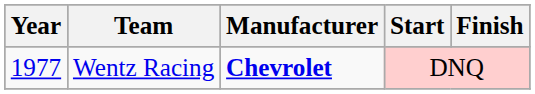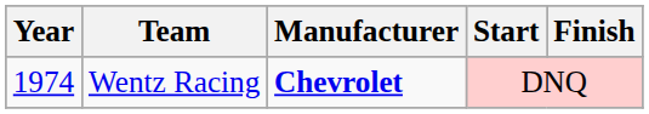Wentz Racing | Year: 1977 -> 1974
